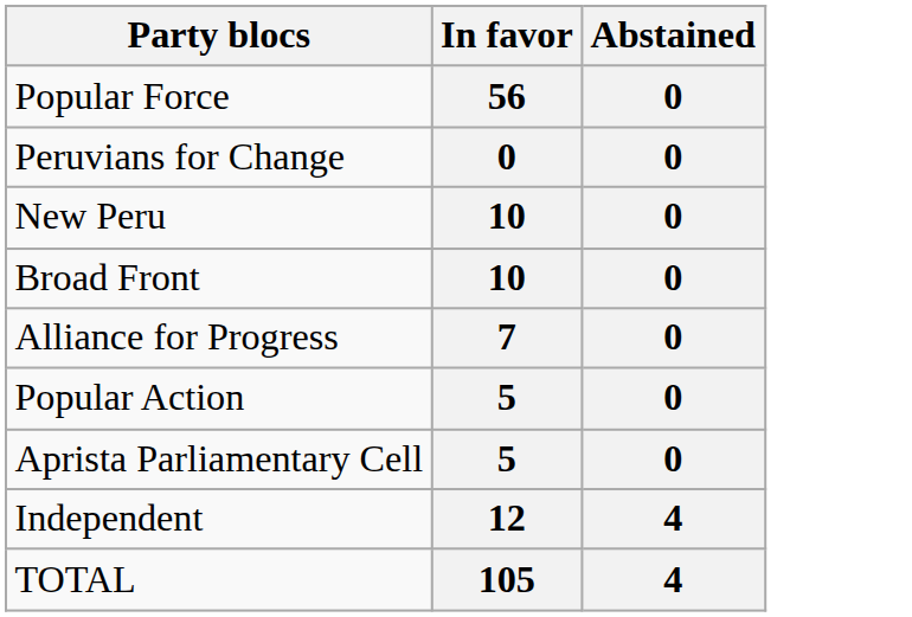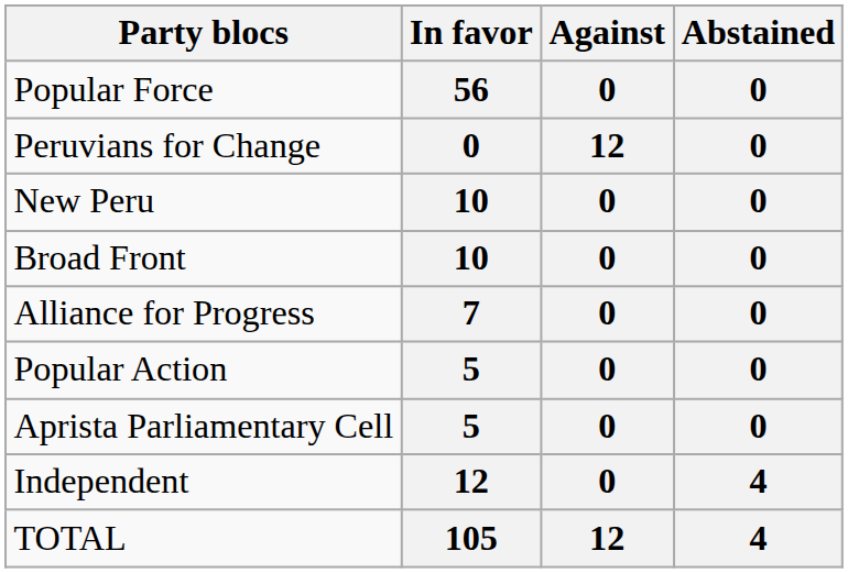+ column: Against | 0 | 12 | 0 | 0 | 0 | 0 | 0 | 0 | 12
